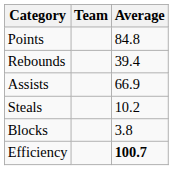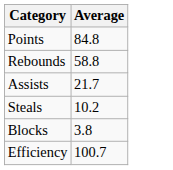- column: Team
Rebounds | Average: 39.4 -> 58.8
Assists | Average: 66.9 -> 21.7
Efficiency | Average: bold -> normal
